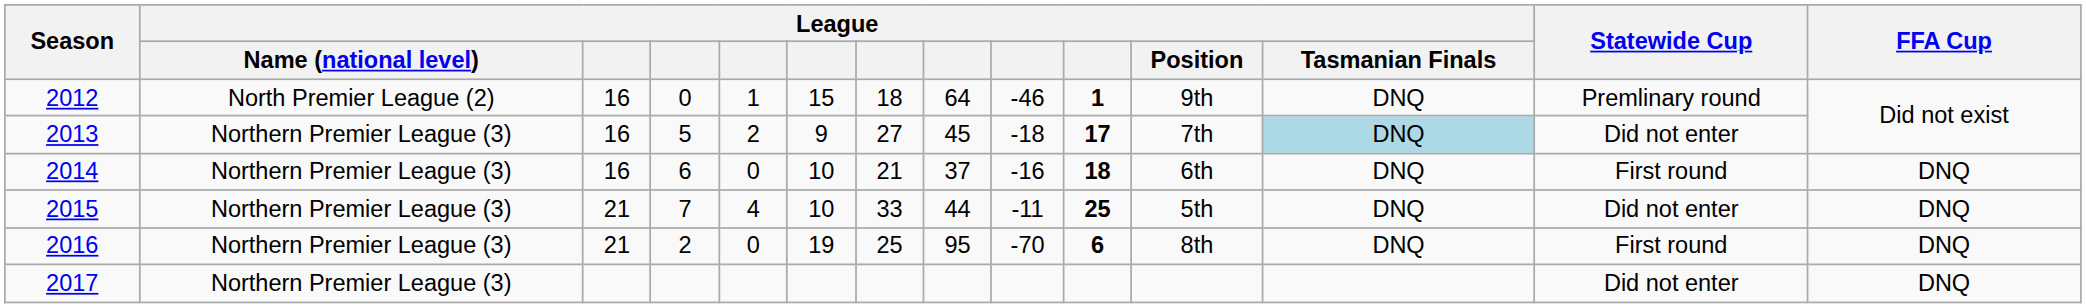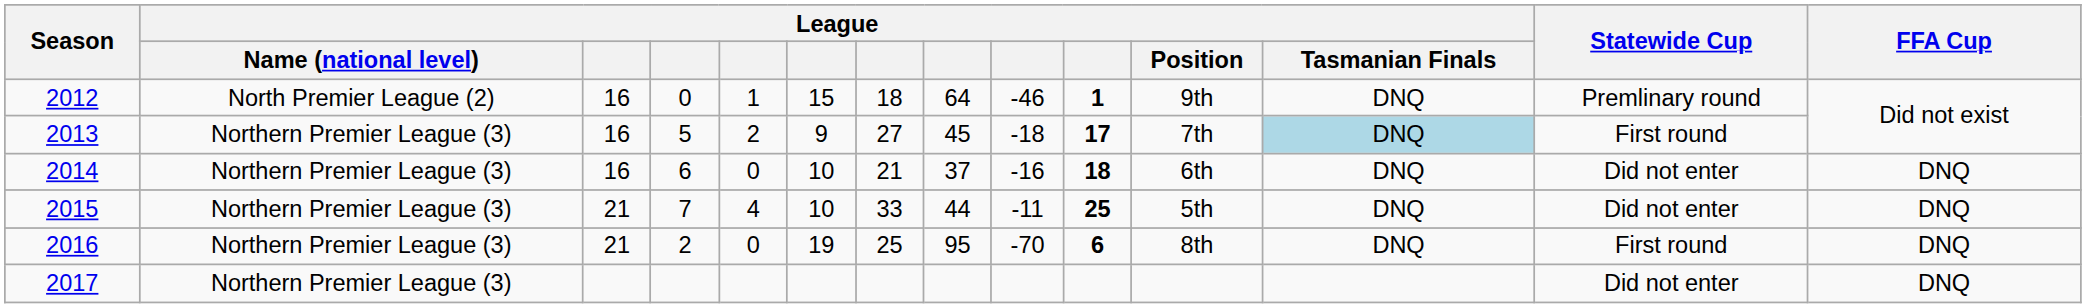2013 | Statewide Cup: Did not enter -> First round
2014 | Statewide Cup: First round -> Did not enter
